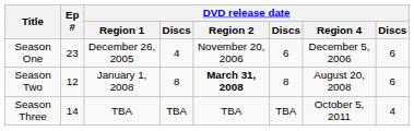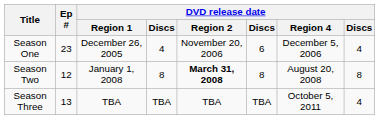Season One | column 8: 6 -> 4
Season Two | column 8: 6 -> 8
Season Three | Ep #: 14 -> 13
